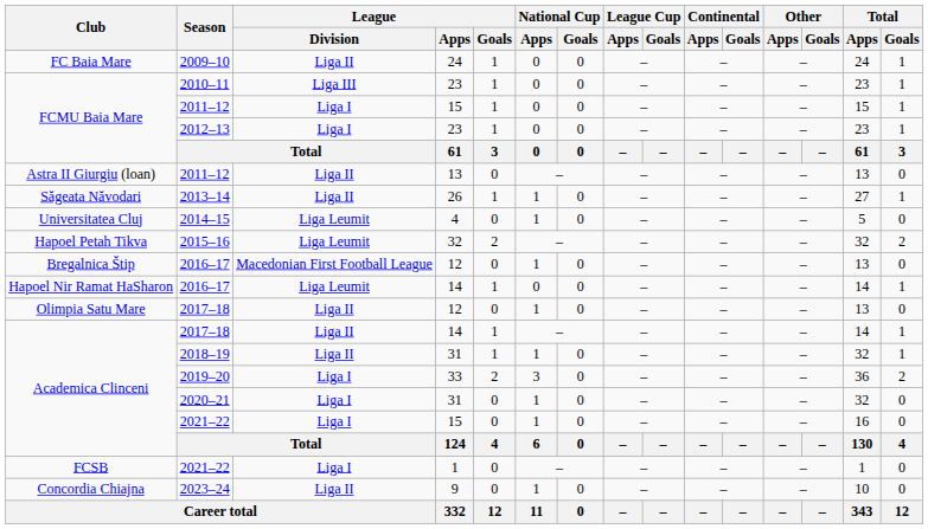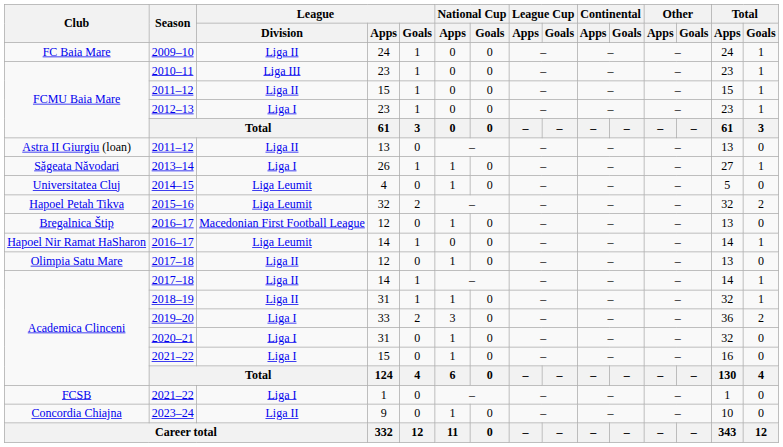2011–12 / 15 | League / Division: Liga I -> Liga II
2013–14 | League / Division: Liga II -> Liga I
